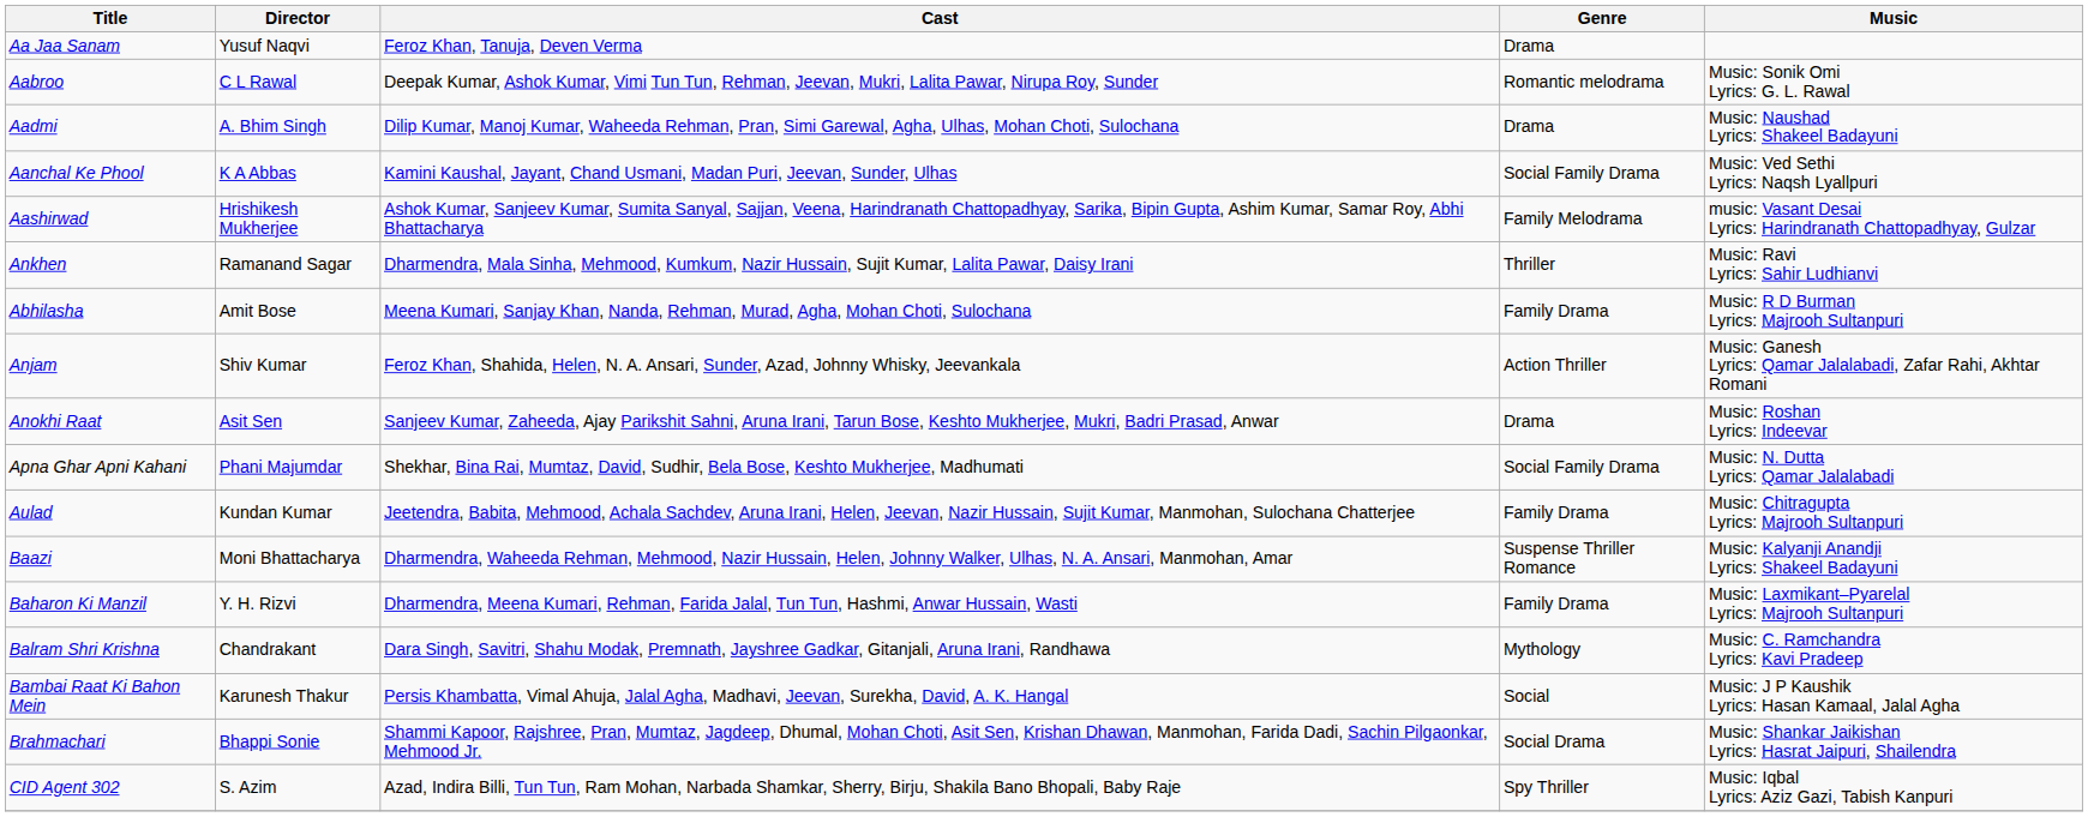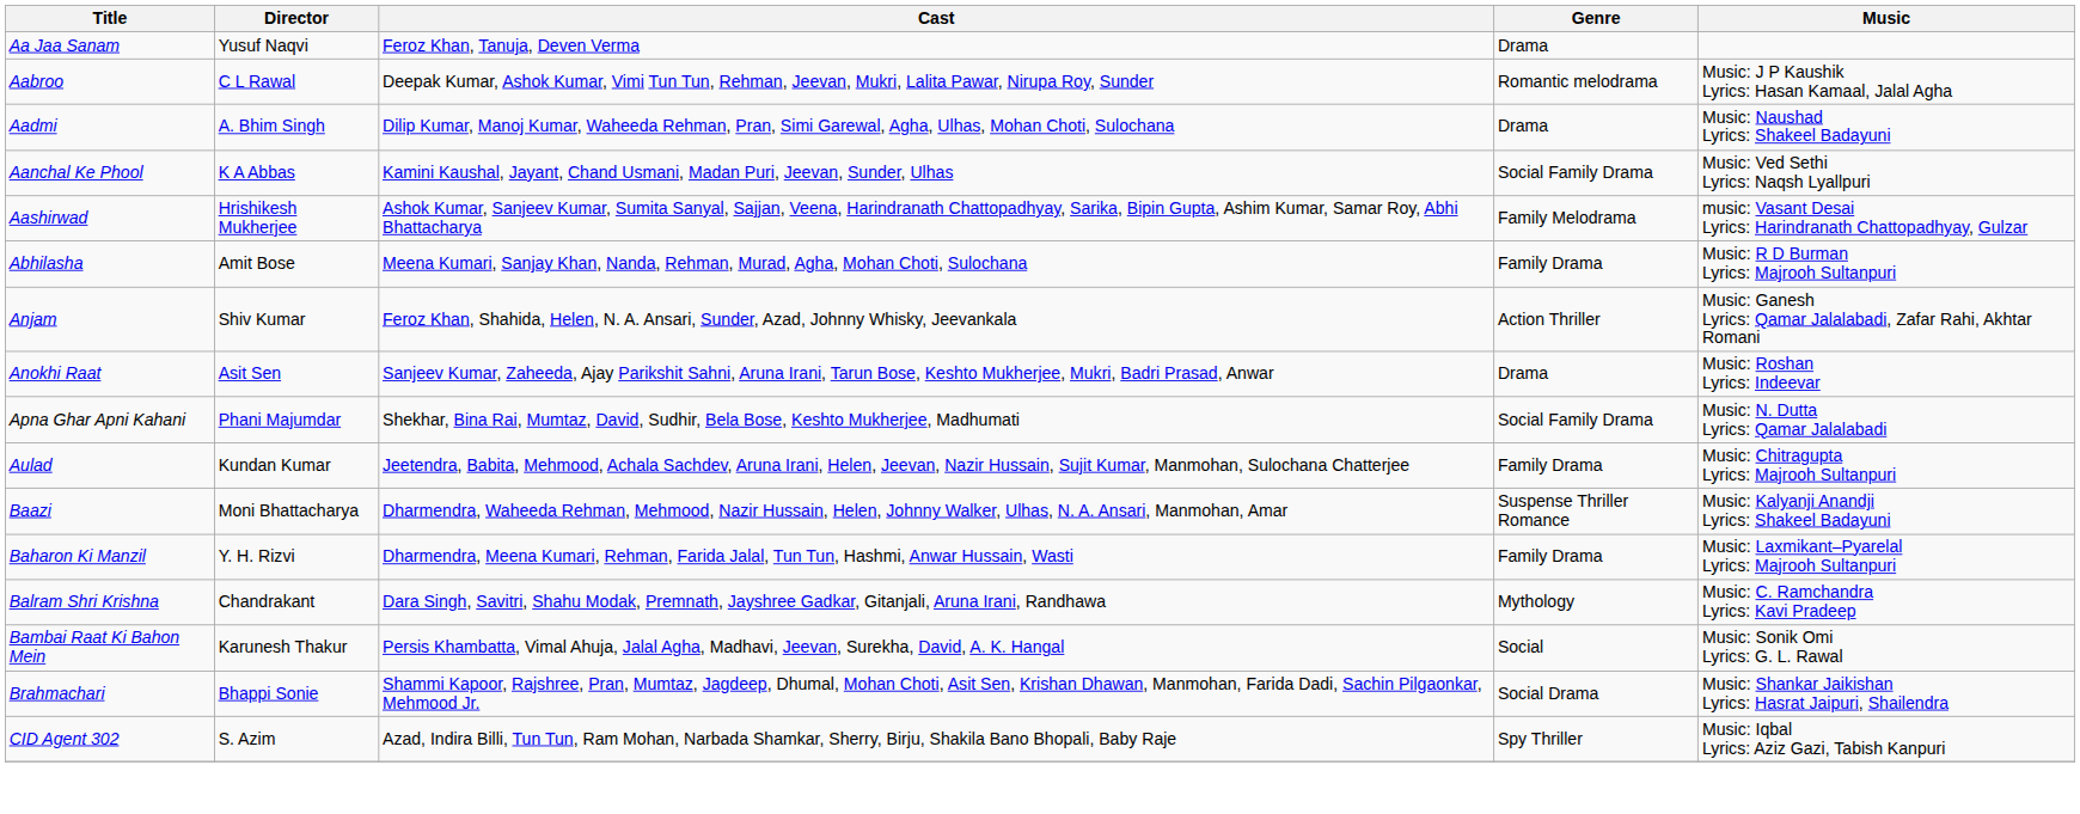Aabroo | Music: Music: Sonik Omi Lyrics: G. L. Rawal -> Music: J P Kaushik Lyrics: Hasan Kamaal, Jalal Agha
- row: Ankhen | Ramanand Sagar | Dharmendra, Mala Sinha, Mehmood, Kumkum, Nazir Hussain, Sujit Kumar, Lalita Pawar, Daisy Irani | Thriller | Music: Ravi Lyrics: Sahir Ludhianvi
Bambai Raat Ki Bahon Mein | Music: Music: J P Kaushik Lyrics: Hasan Kamaal, Jalal Agha -> Music: Sonik Omi Lyrics: G. L. Rawal
